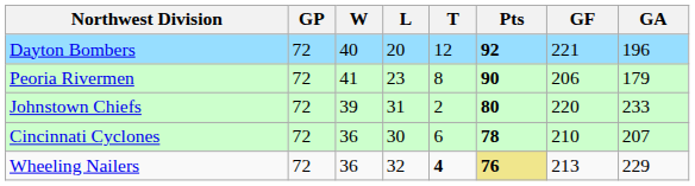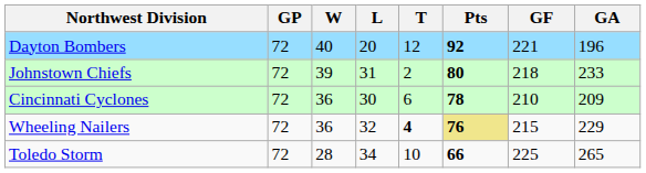- row: Peoria Rivermen | 72 | 41 | 23 | 8 | 90 | 206 | 179
Johnstown Chiefs | GF: 220 -> 218
Cincinnati Cyclones | GA: 207 -> 209
Wheeling Nailers | GF: 213 -> 215
+ row: Toledo Storm | 72 | 28 | 34 | 10 | 66 | 225 | 265
